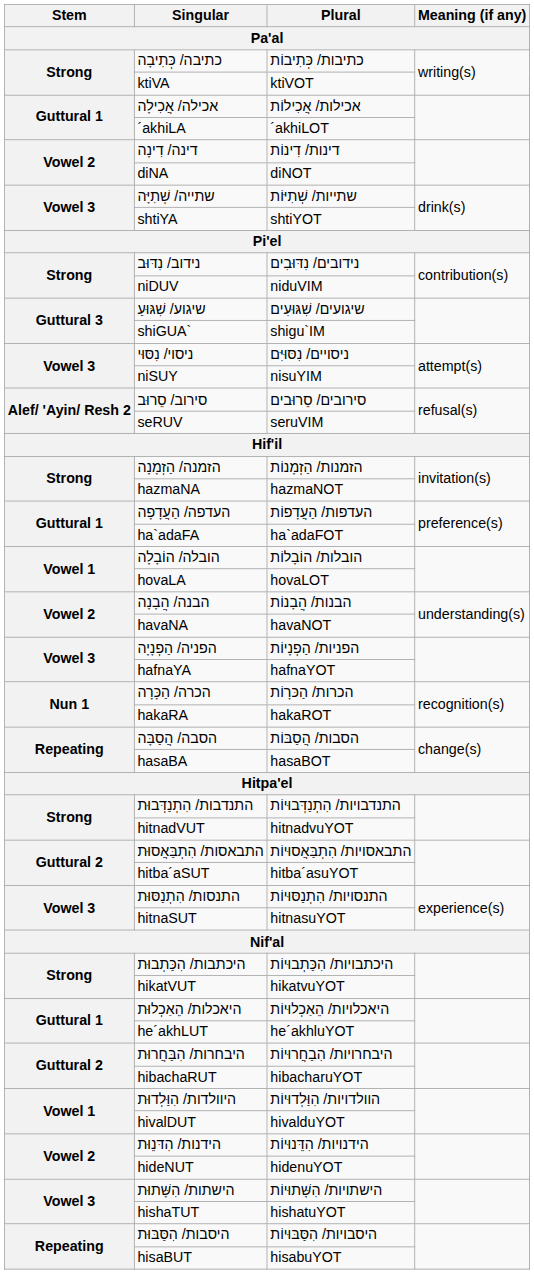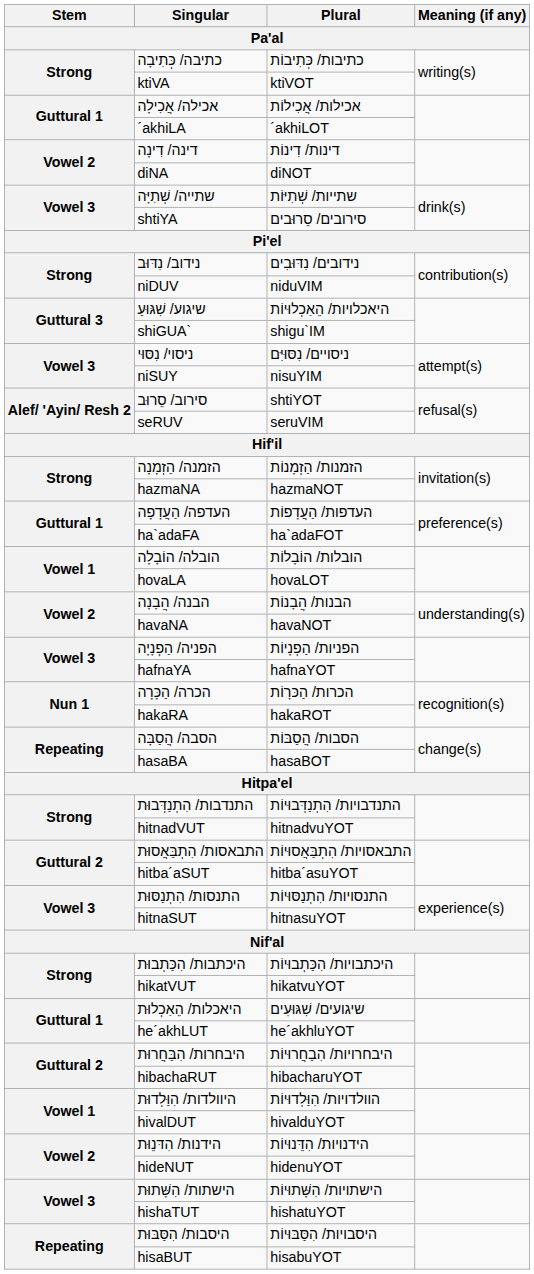shtiYA | Plural: shtiYOT -> סירובים/ סֵרוּבים
שיגוע/ שִׁגּוּעַ | Plural: שיגועים/ שִׁגּוּעִים -> היאכלויות/ הֵאַכְלוּיוֹת
סירוב/ סֵרוּב | Plural: סירובים/ סֵרוּבים -> shtiYOT
היאכלות/ הֵאַכְלוּת | Plural: היאכלויות/ הֵאַכְלוּיוֹת -> שיגועים/ שִׁגּוּעִים
